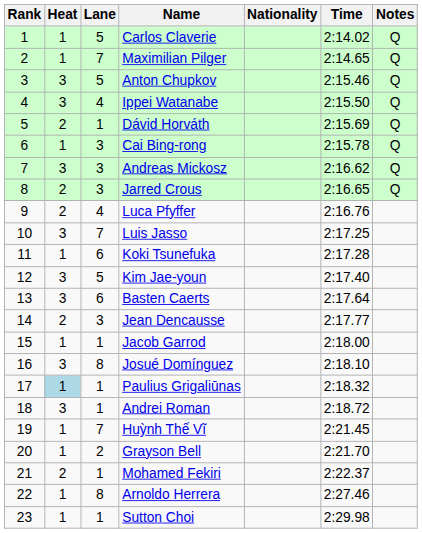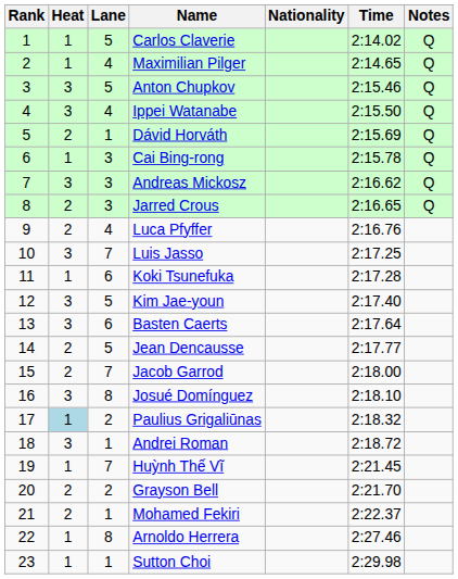Maximilian Pilger | Lane: 7 -> 4
Jean Dencausse | Lane: 3 -> 5
Jacob Garrod | Heat: 1 -> 2
Jacob Garrod | Lane: 1 -> 7
Paulius Grigaliūnas | Lane: 1 -> 2
Grayson Bell | Heat: 1 -> 2
